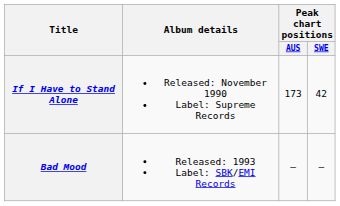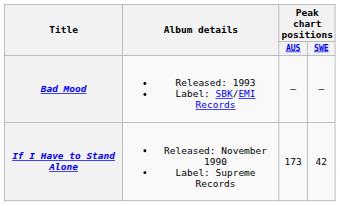rows swapped: If I Have to Stand Alone <-> Bad Mood
